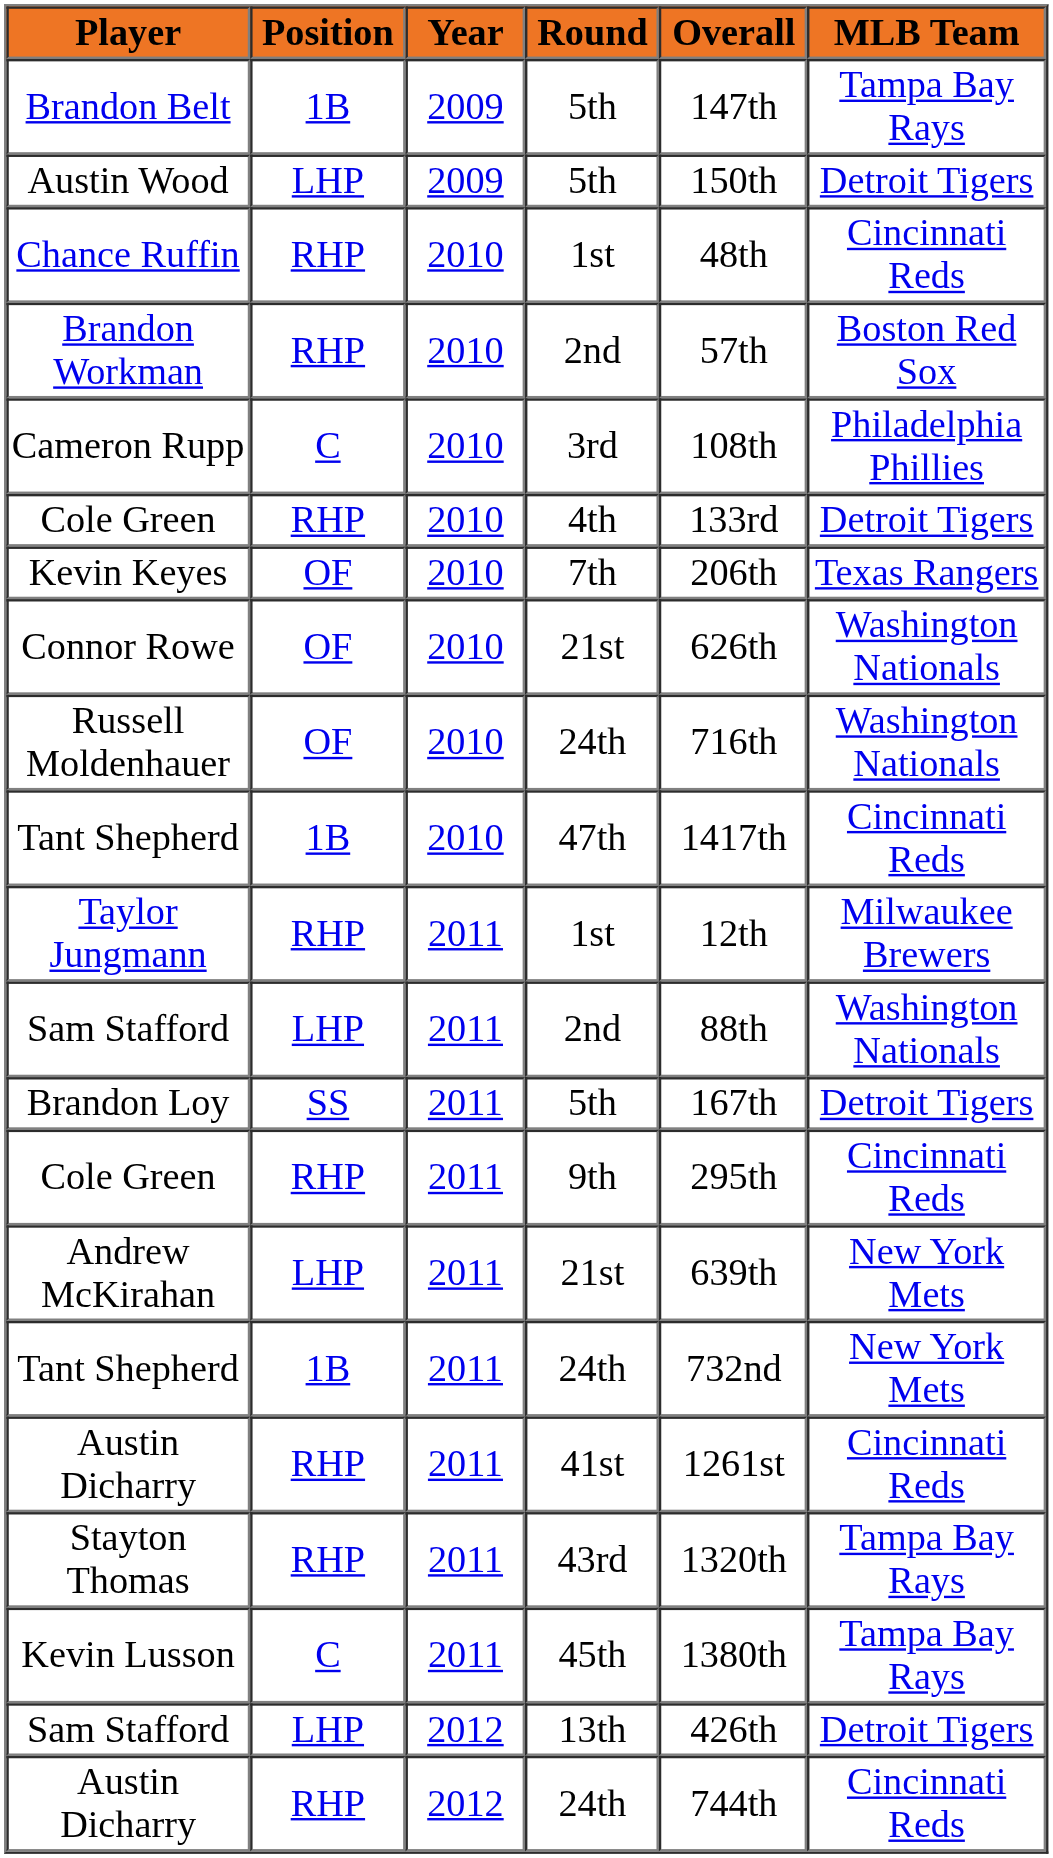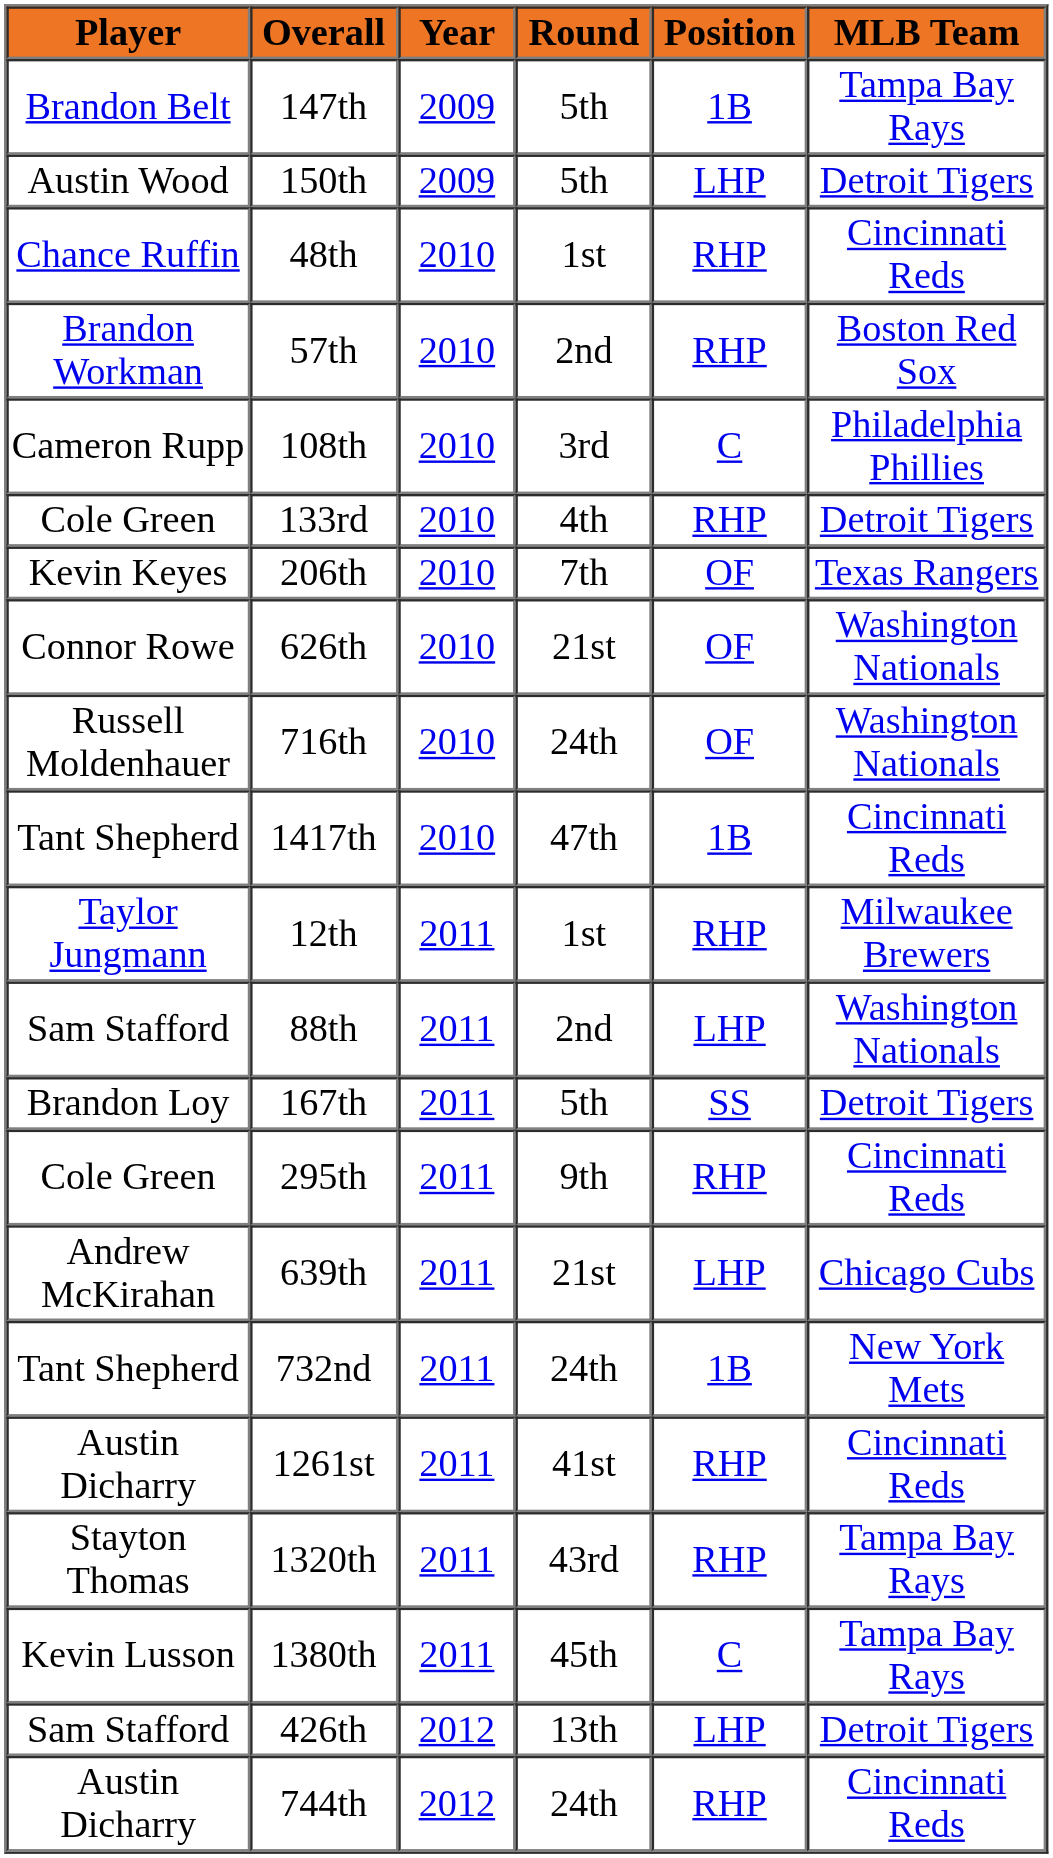columns swapped: Position <-> Overall
Andrew McKirahan | MLB Team: New York Mets -> Chicago Cubs
